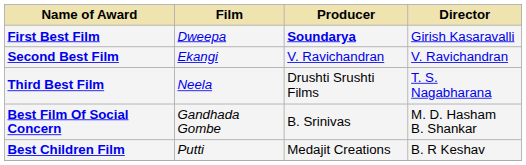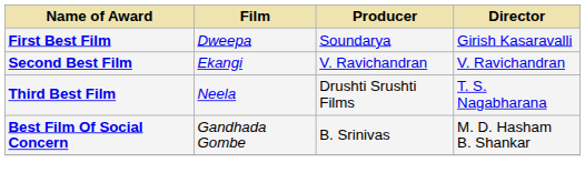First Best Film | Producer: bold -> normal
- row: Best Children Film | Putti | Medajit Creations | B. R Keshav
